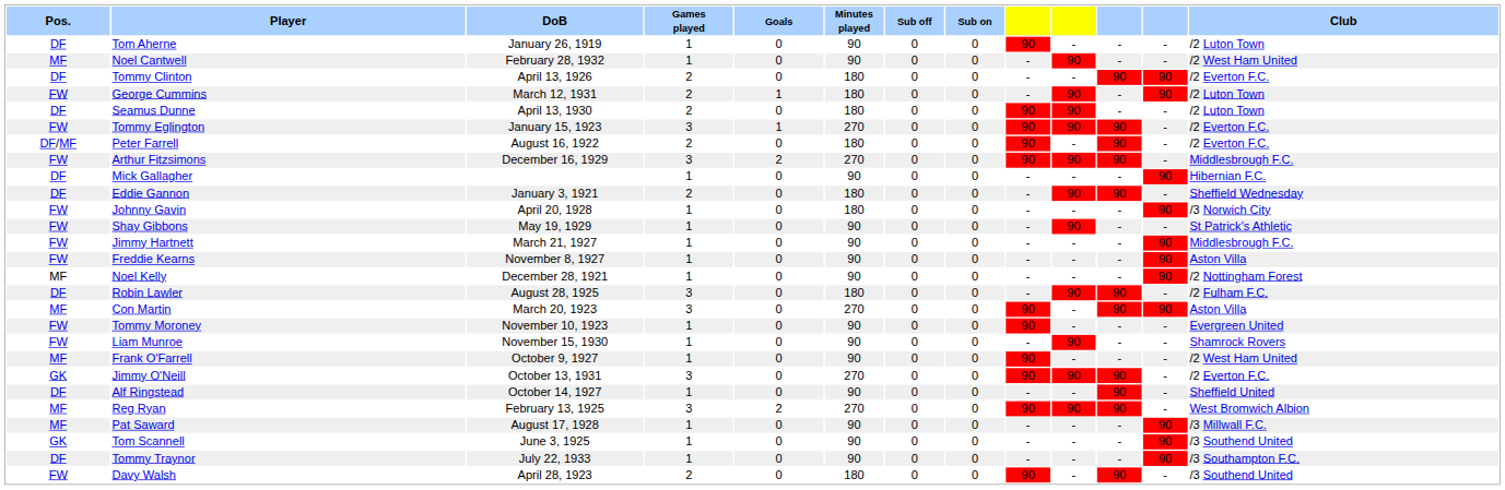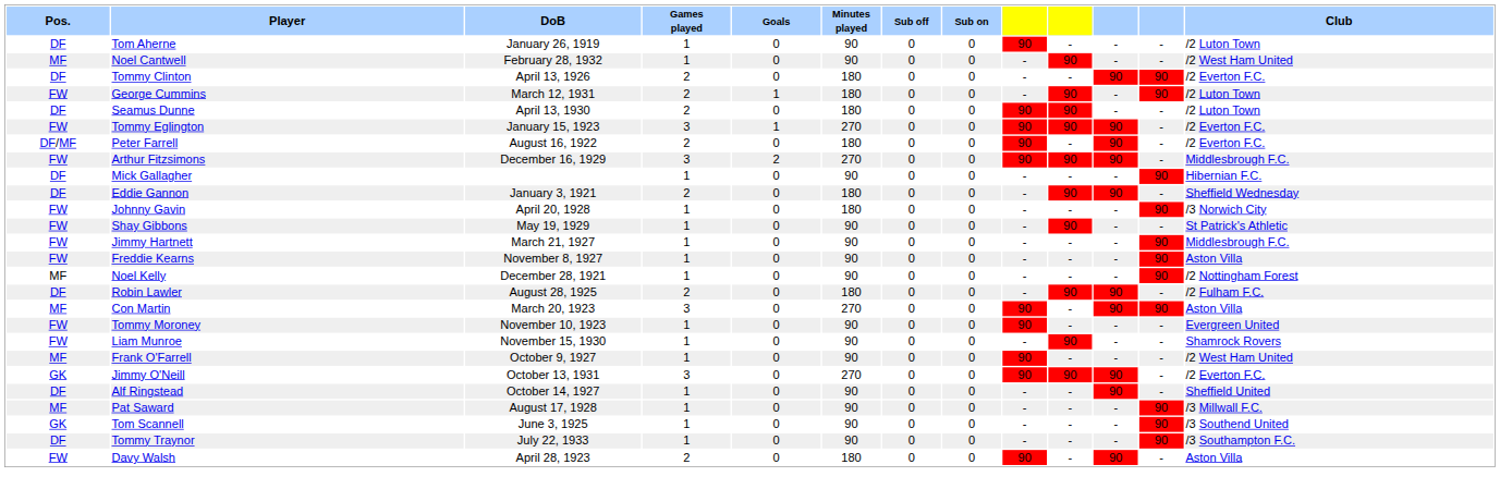Robin Lawler | Games played: 3 -> 2
- row: MF | Reg Ryan | February 13, 1925 | 3 | 2 | 270 | 0 | 0 | 90 | 90 | 90 | - | West Bromwich Albion
Davy Walsh | Club: /3 Southend United -> Aston Villa
